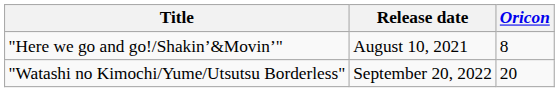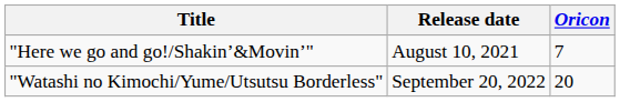"Here we go and go!/Shakin’&Movin’" | Oricon: 8 -> 7
